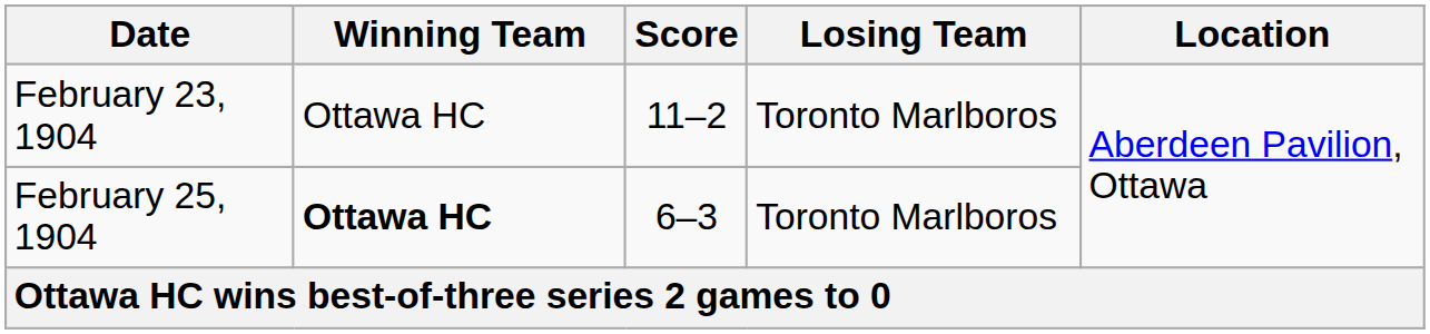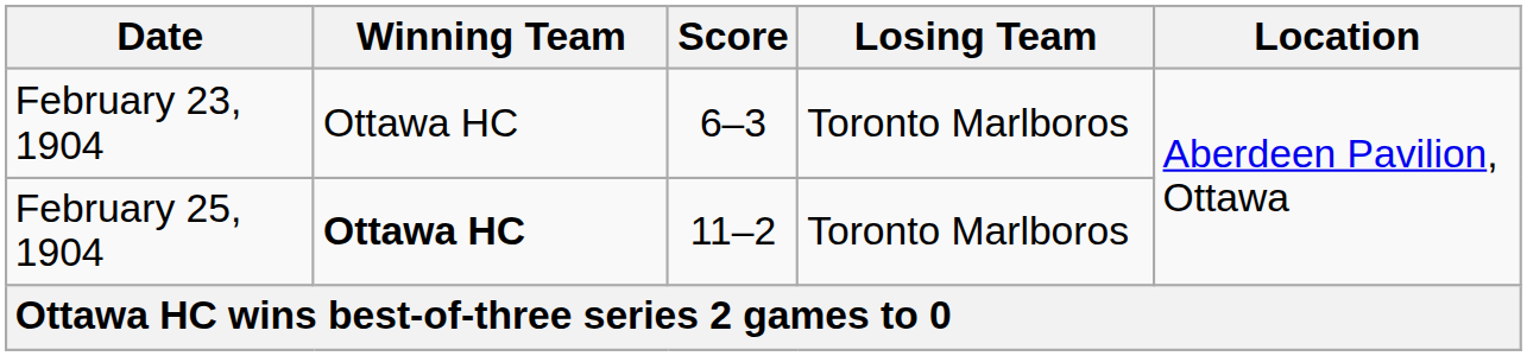February 23, 1904 | Score: 11–2 -> 6–3
February 25, 1904 | Score: 6–3 -> 11–2
